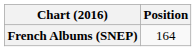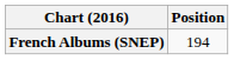French Albums (SNEP) | Position: 164 -> 194
